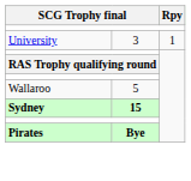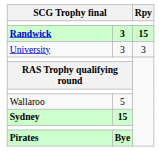+ row: Randwick | 3 | 15
University | Rpy: 1 -> 3
